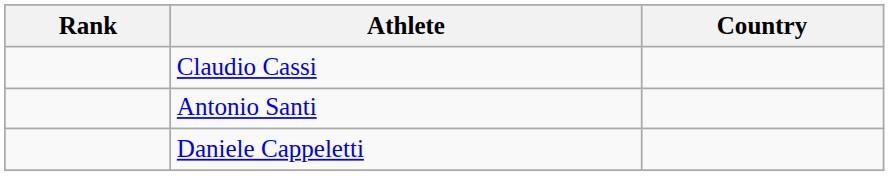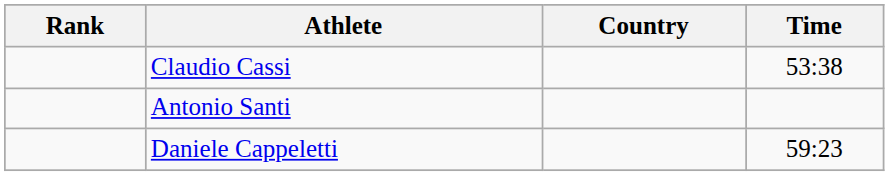+ column: Time | 53:38 | 59:23
